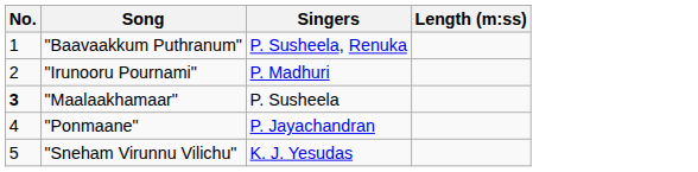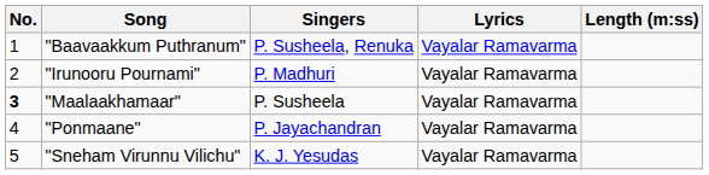+ column: Lyrics | Vayalar Ramavarma | Vayalar Ramavarma | Vayalar Ramavarma | Vayalar Ramavarma | Vayalar Ramavarma
